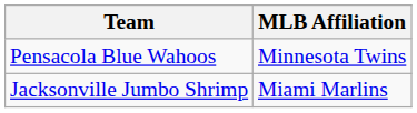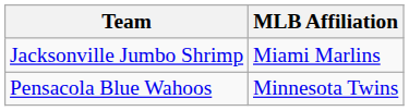rows swapped: Jacksonville Jumbo Shrimp <-> Pensacola Blue Wahoos
